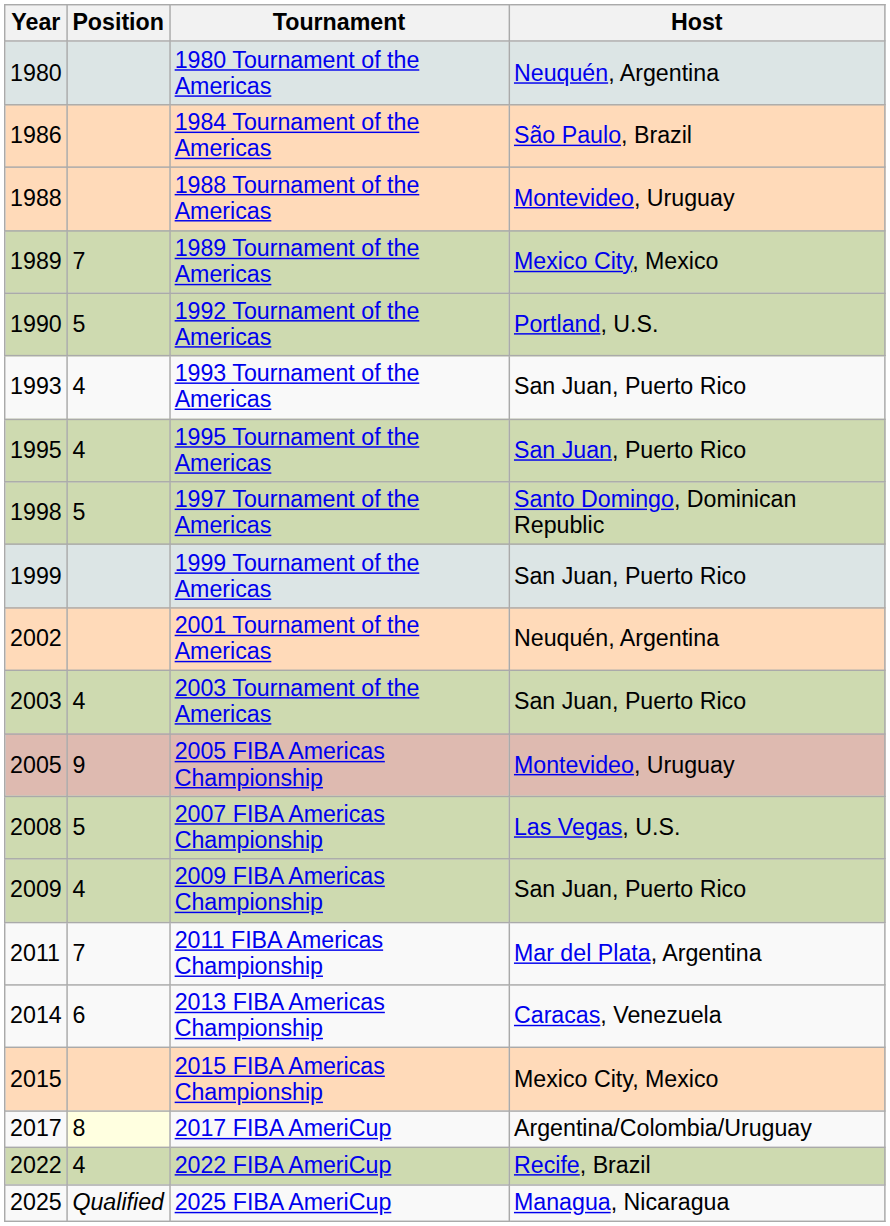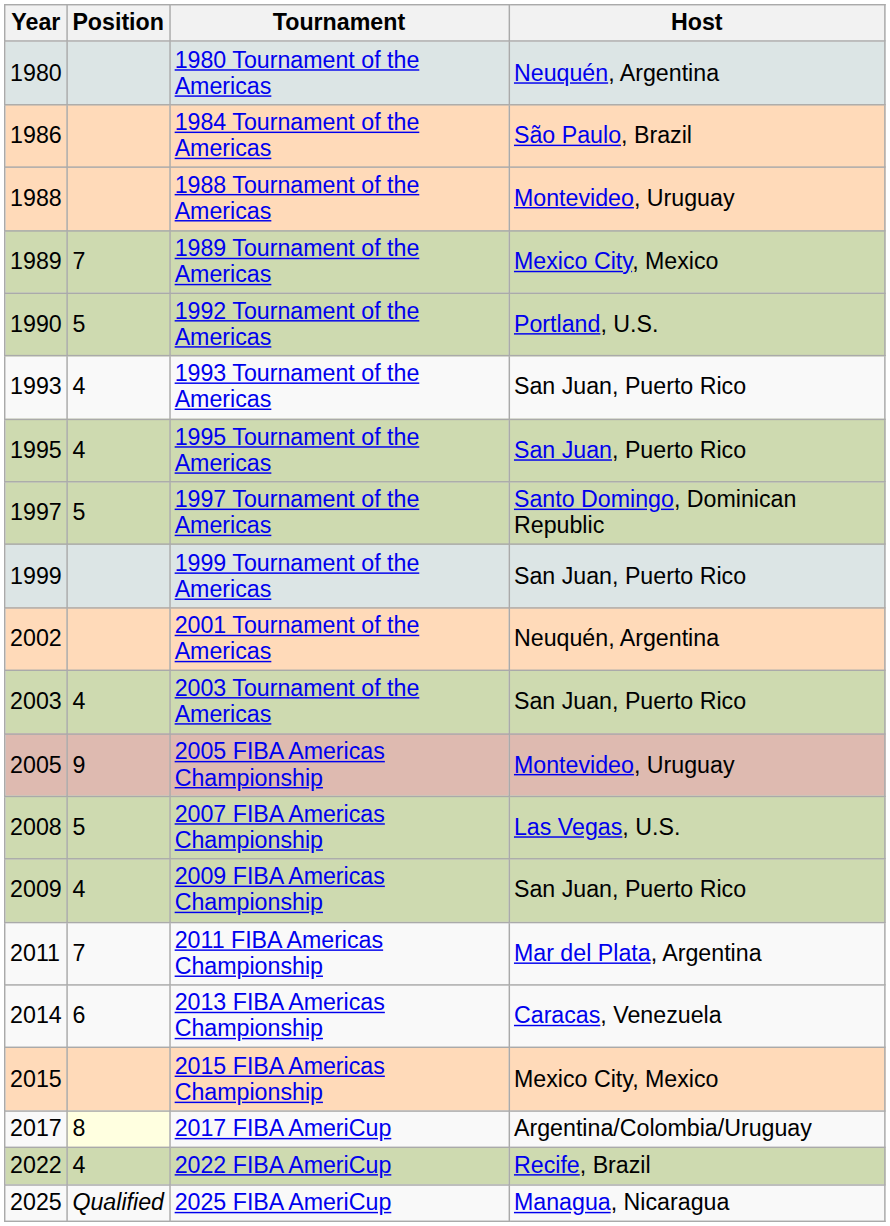1997 Tournament of the Americas | Year: 1998 -> 1997
